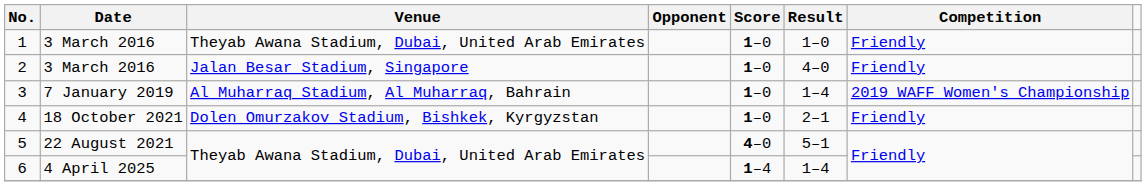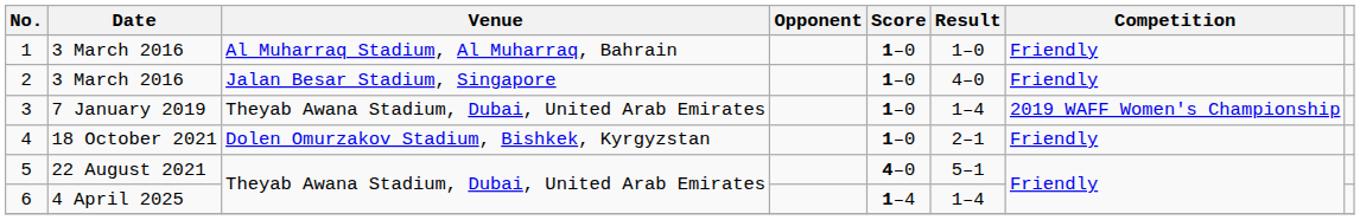1 | Venue: Theyab Awana Stadium, Dubai, United Arab Emirates -> Al Muharraq Stadium, Al Muharraq, Bahrain
3 | Venue: Al Muharraq Stadium, Al Muharraq, Bahrain -> Theyab Awana Stadium, Dubai, United Arab Emirates
